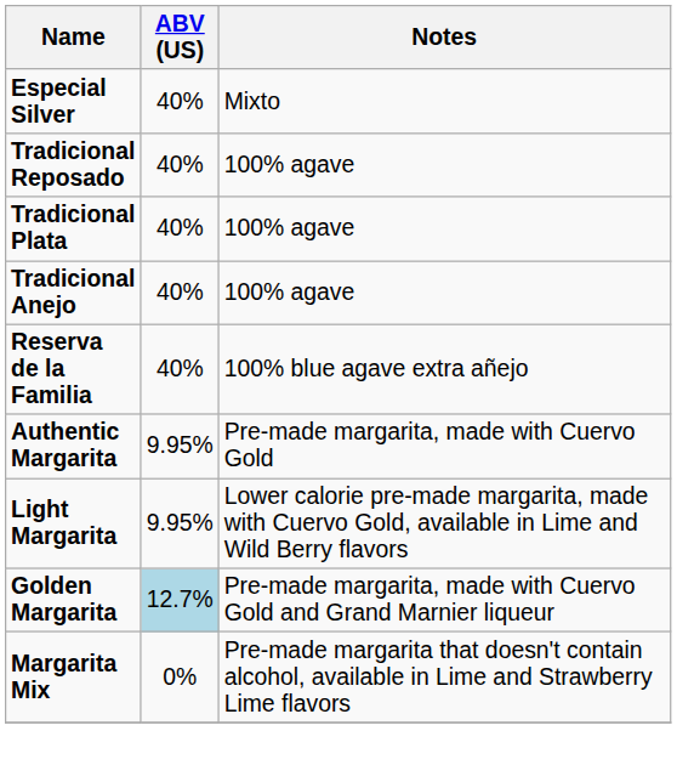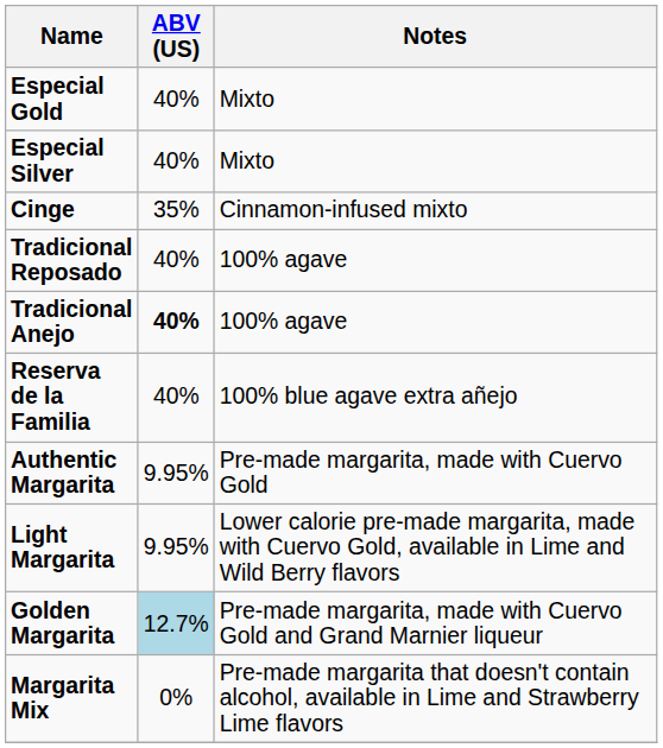+ row: Especial Gold | 40% | Mixto
+ row: Cinge | 35% | Cinnamon-infused mixto
- row: Tradicional Plata | 40% | 100% agave
Tradicional Anejo | ABV (US): normal -> bold
